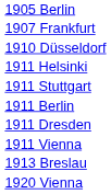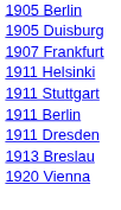+ row: 1905 Duisburg
- row: 1910 Düsseldorf
- row: 1911 Vienna
